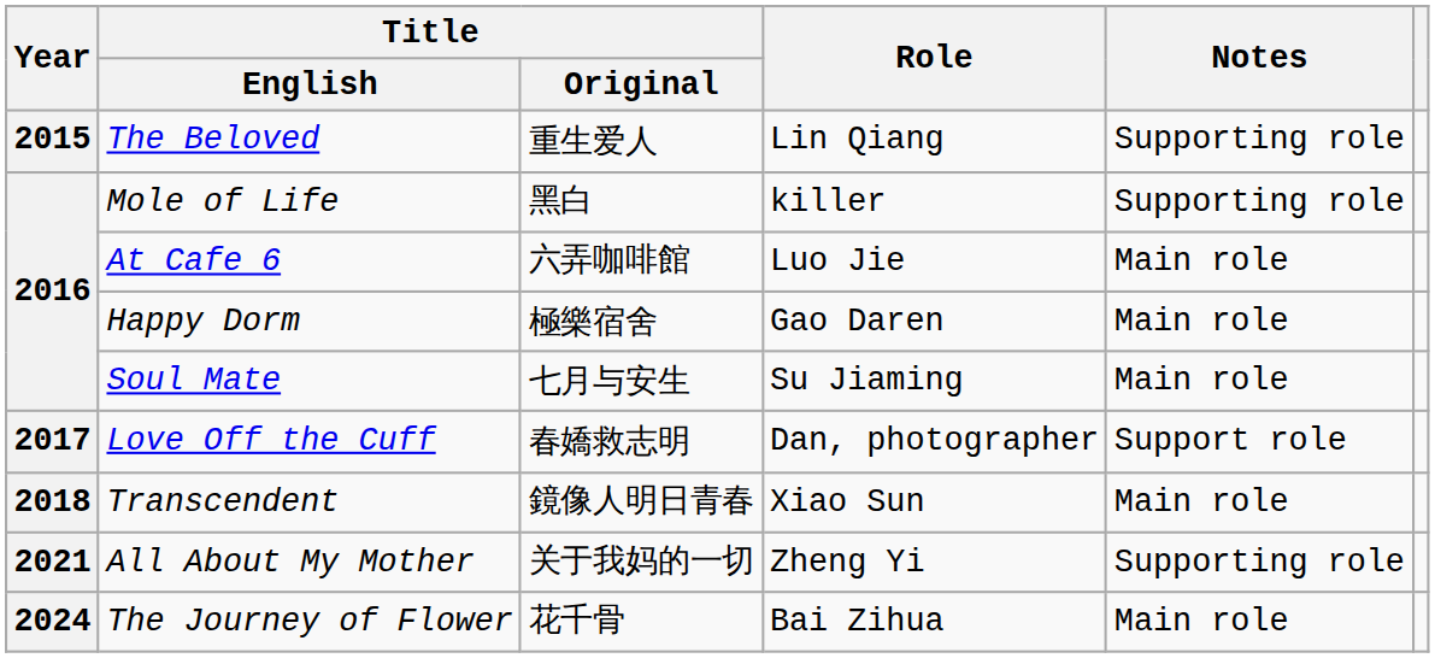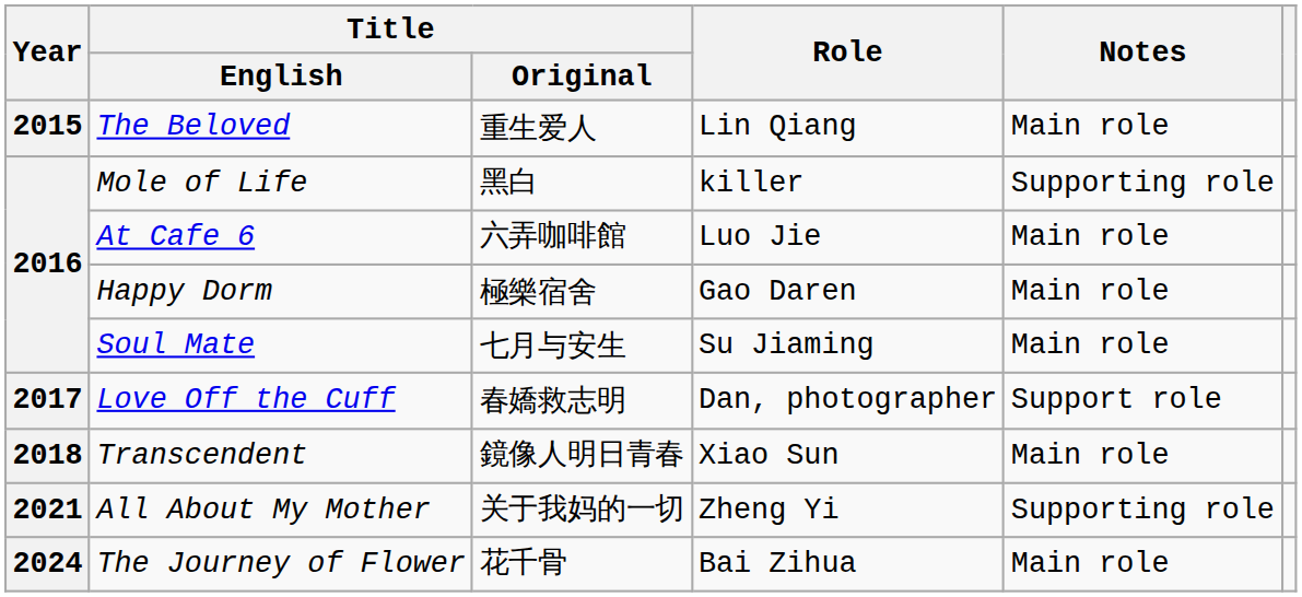The Beloved | Notes: Supporting role -> Main role
